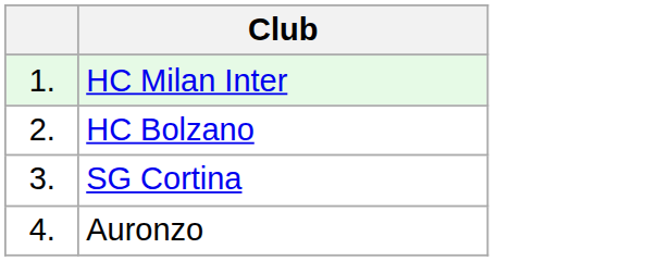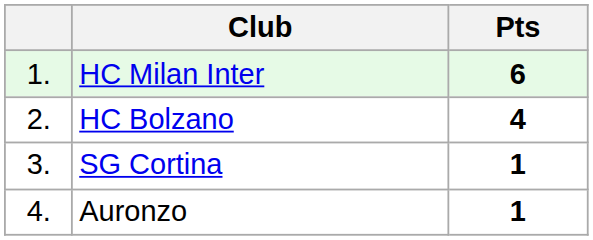+ column: Pts | 6 | 4 | 1 | 1
